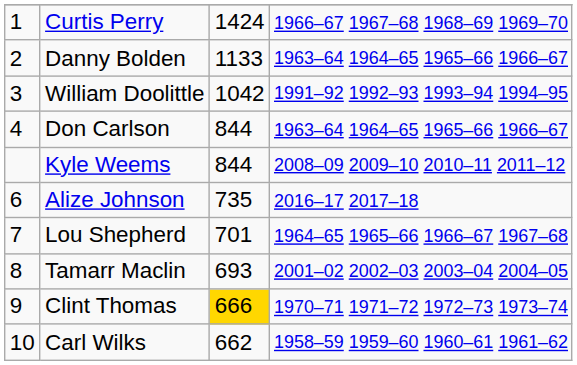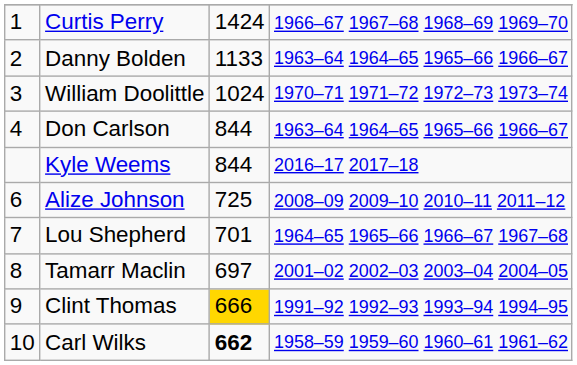William Doolittle | column 3: 1042 -> 1024
William Doolittle | column 4: 1991–92 1992–93 1993–94 1994–95 -> 1970–71 1971–72 1972–73 1973–74
Kyle Weems | column 4: 2008–09 2009–10 2010–11 2011–12 -> 2016–17 2017–18
Alize Johnson | column 3: 735 -> 725
Alize Johnson | column 4: 2016–17 2017–18 -> 2008–09 2009–10 2010–11 2011–12
Tamarr Maclin | column 3: 693 -> 697
Clint Thomas | column 4: 1970–71 1971–72 1972–73 1973–74 -> 1991–92 1992–93 1993–94 1994–95
Carl Wilks | column 3: normal -> bold
